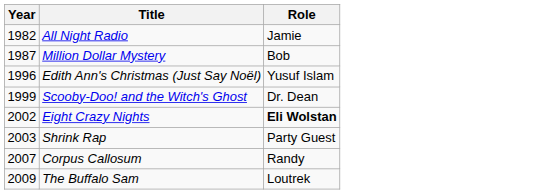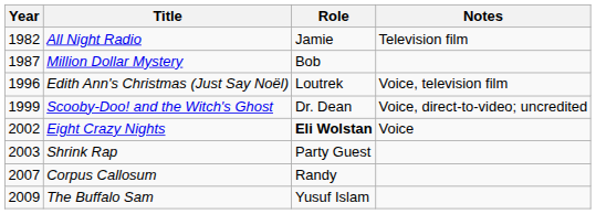+ column: Notes | Television film | Voice, television film | Voice, direct-to-video; uncredited | Voice
Edith Ann's Christmas (Just Say Noël) | Role: Yusuf Islam -> Loutrek
The Buffalo Sam | Role: Loutrek -> Yusuf Islam
